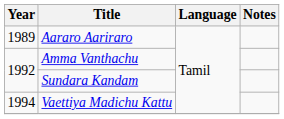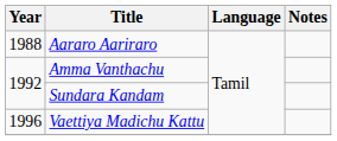Aararo Aariraro | Year: 1989 -> 1988
Vaettiya Madichu Kattu | Year: 1994 -> 1996
